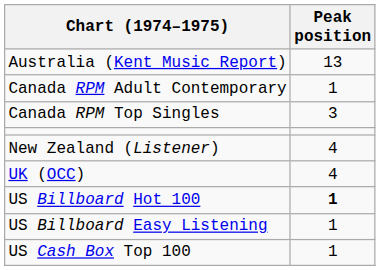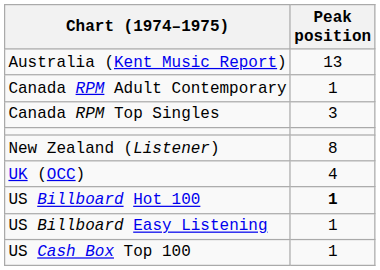New Zealand (Listener) | Peak position: 4 -> 8
